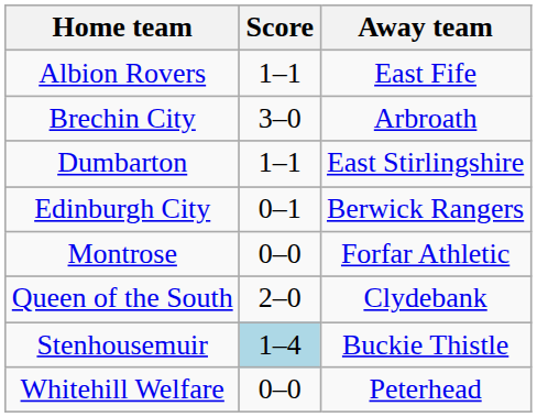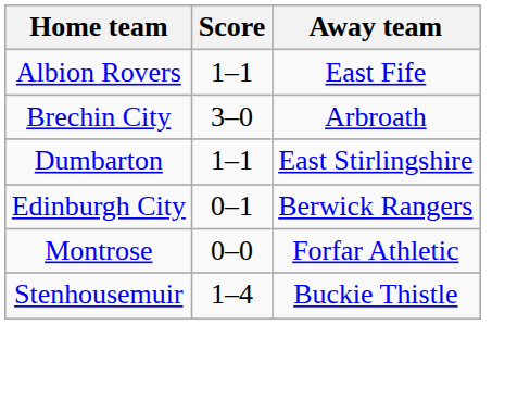- row: Queen of the South | 2–0 | Clydebank
Stenhousemuir | Score: lightblue background -> no background
- row: Whitehill Welfare | 0–0 | Peterhead
